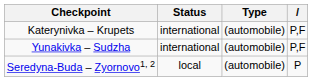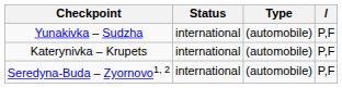rows swapped: Katerynivka – Krupets <-> Yunakivka – Sudzha
Seredyna-Buda – Zyornovo1, 2 | Status: local -> international
Seredyna-Buda – Zyornovo1, 2 | column 4: P -> P,F
